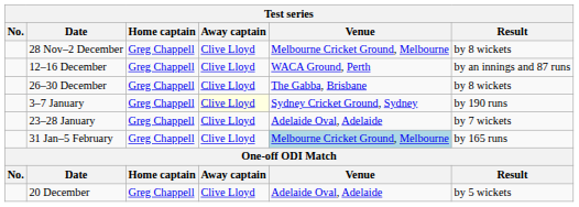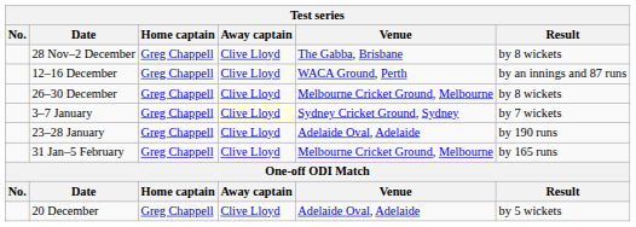28 Nov–2 December | Venue: Melbourne Cricket Ground, Melbourne -> The Gabba, Brisbane
26–30 December | Venue: The Gabba, Brisbane -> Melbourne Cricket Ground, Melbourne
3–7 January | Result: by 190 runs -> by 7 wickets
23–28 January | Result: by 7 wickets -> by 190 runs
31 Jan–5 February | Venue: lightblue background -> no background
